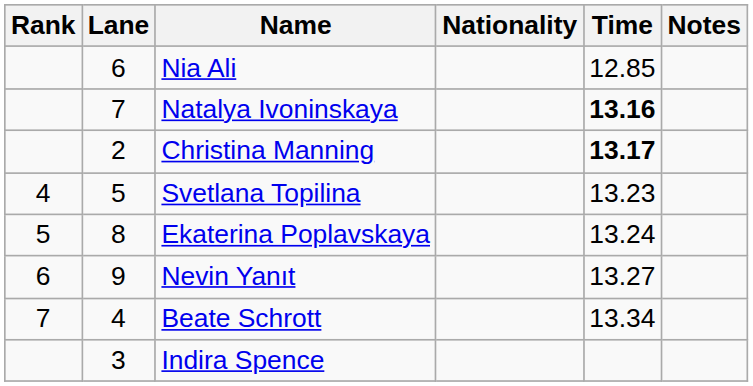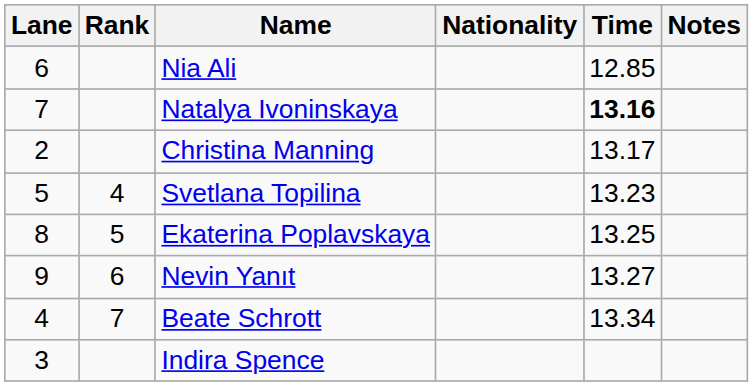columns swapped: Rank <-> Lane
Christina Manning | Time: bold -> normal
Ekaterina Poplavskaya | Time: 13.24 -> 13.25
